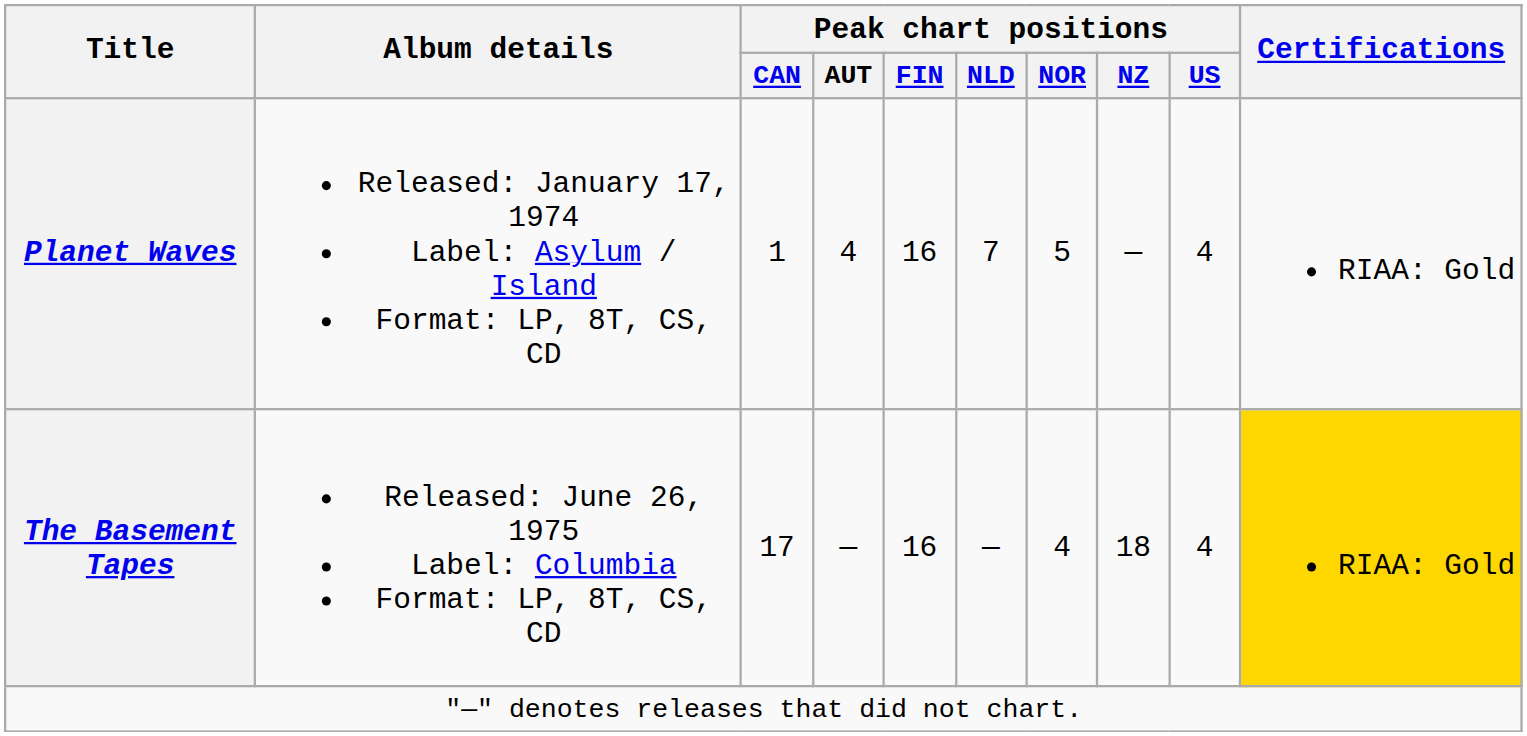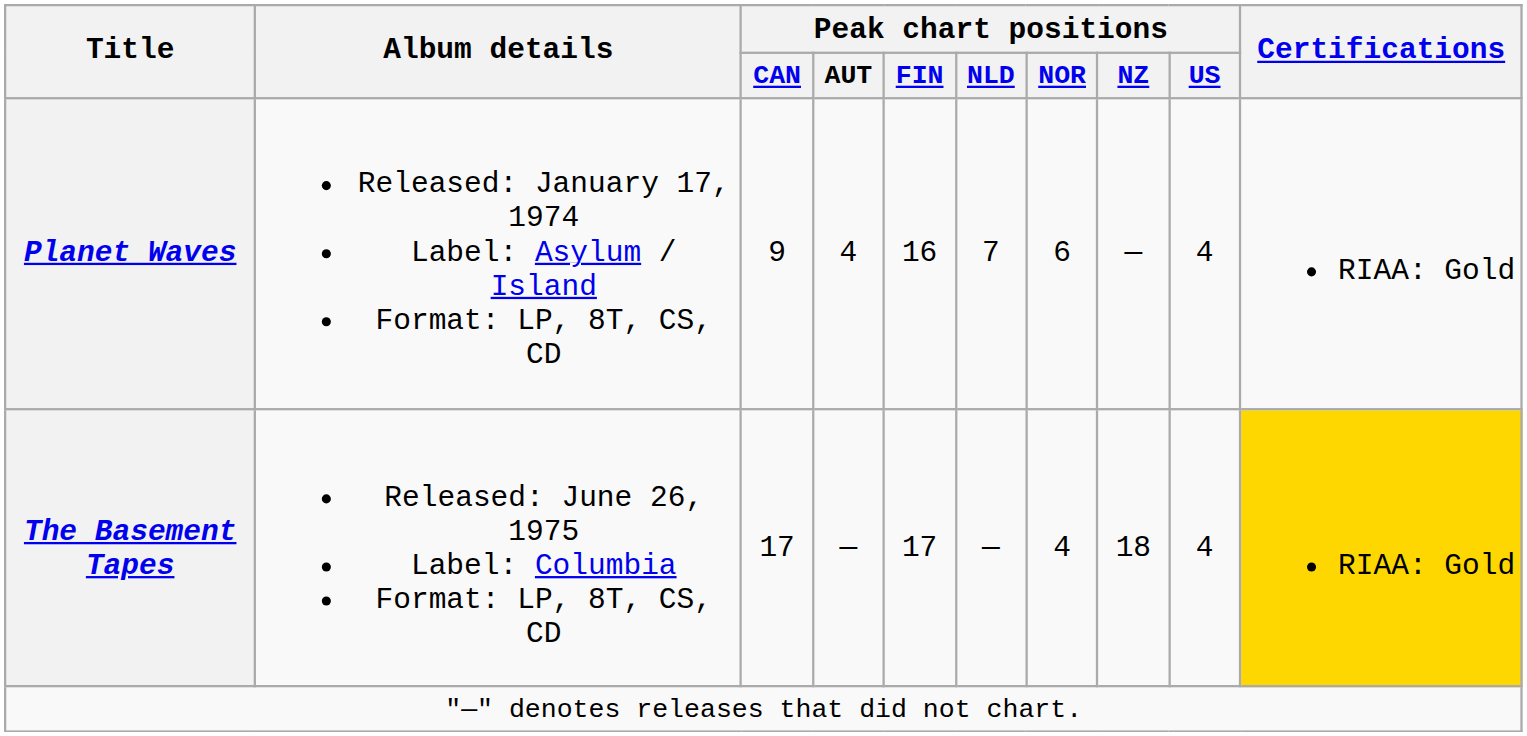Planet Waves | Peak chart positions / CAN: 1 -> 9
Planet Waves | Peak chart positions / NOR: 5 -> 6
The Basement Tapes | Peak chart positions / FIN: 16 -> 17
